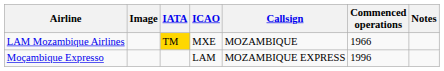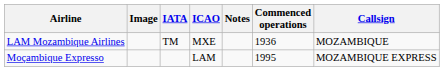columns swapped: Callsign <-> Notes
LAM Mozambique Airlines | IATA: gold background -> no background
LAM Mozambique Airlines | Commenced operations: 1966 -> 1936
Moçambique Expresso | Commenced operations: 1996 -> 1995
